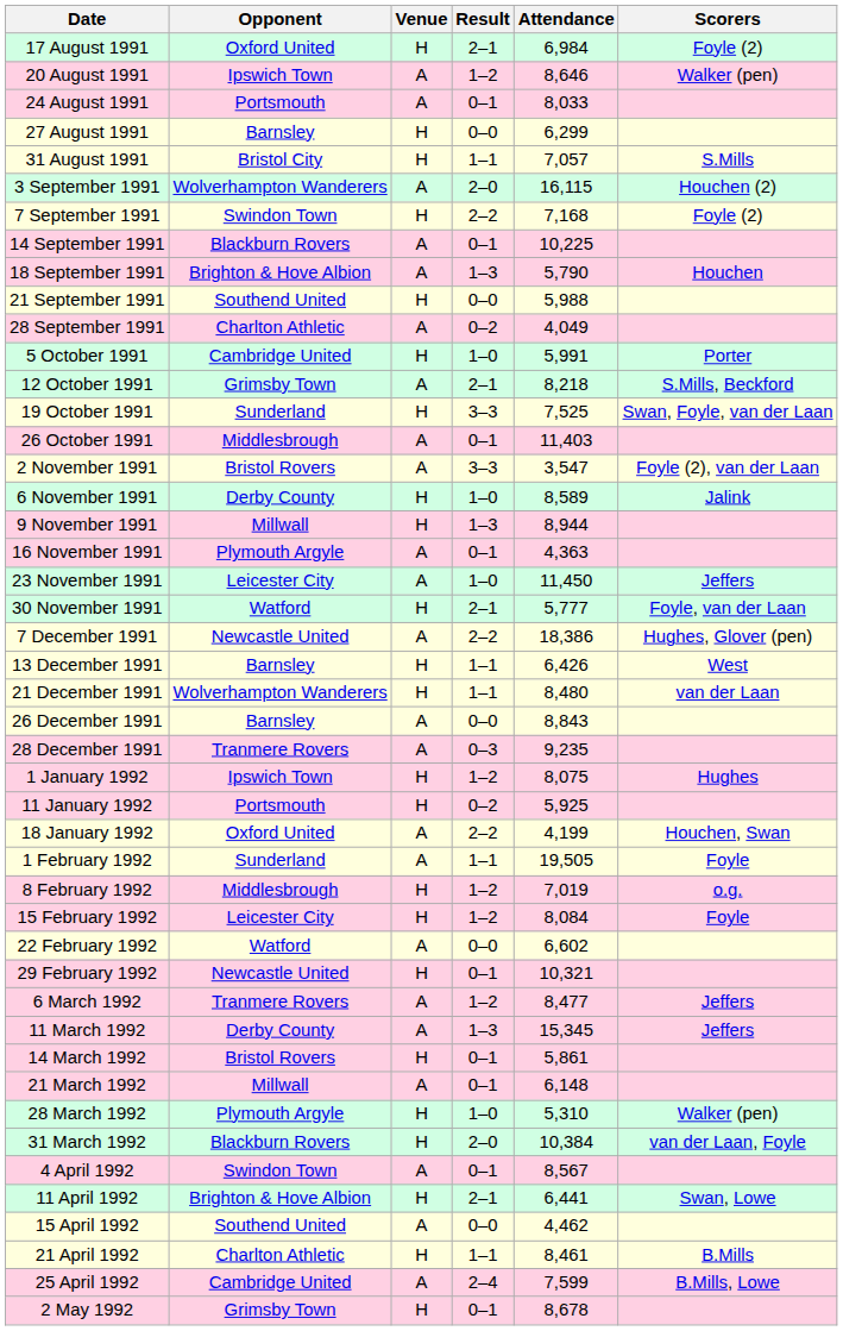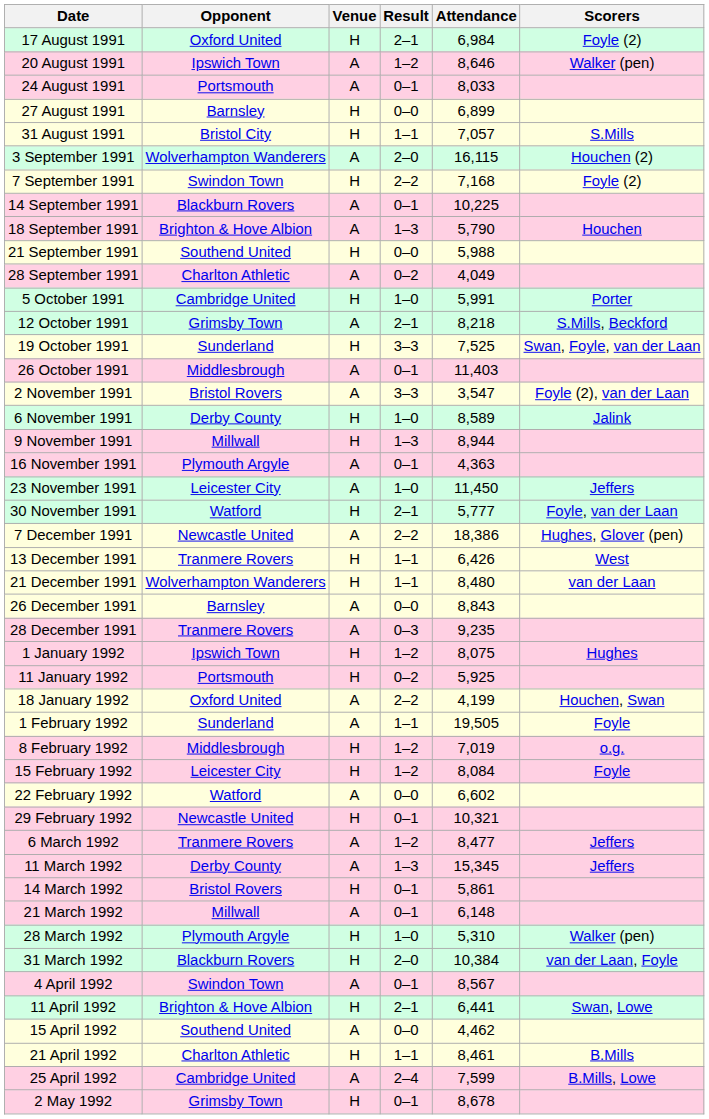27 August 1991 | Attendance: 6,299 -> 6,899
13 December 1991 | Opponent: Barnsley -> Tranmere Rovers
